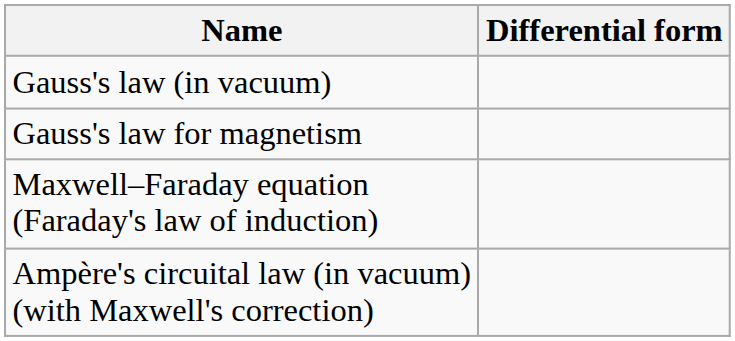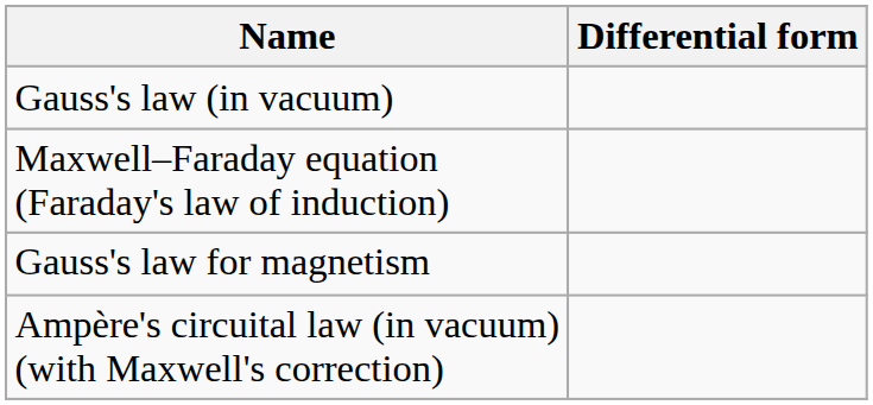rows swapped: Gauss's law for magnetism <-> Maxwell–Faraday equation (Faraday's law of induction)
